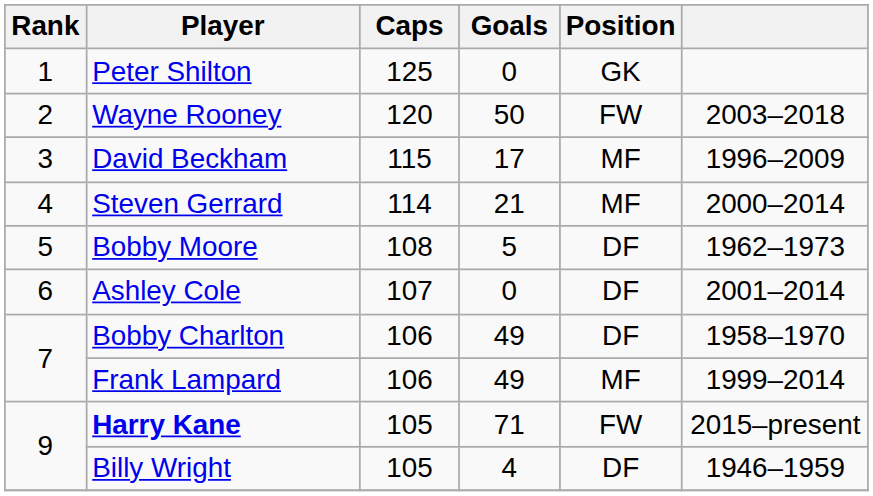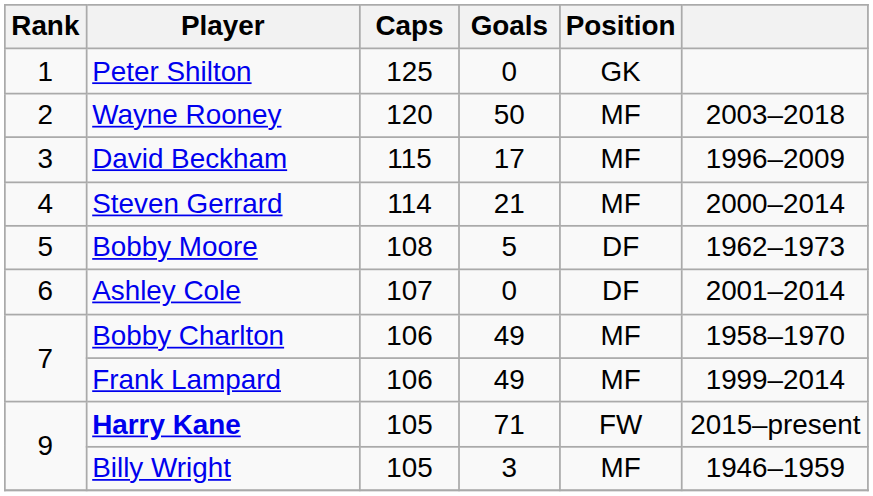Wayne Rooney | Position: FW -> MF
Bobby Charlton | Position: DF -> MF
Billy Wright | Goals: 4 -> 3
Billy Wright | Position: DF -> MF
